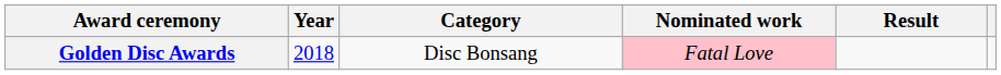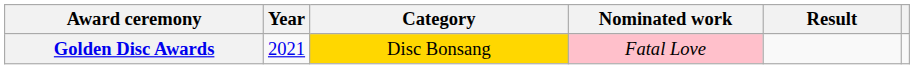Golden Disc Awards | Year: 2018 -> 2021
Golden Disc Awards | Category: no background -> gold background
